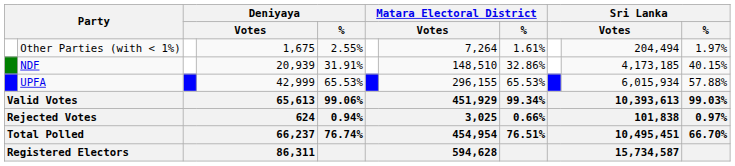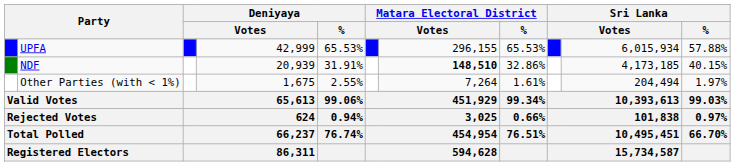rows swapped: UPFA <-> Other Parties (with < 1%)
NDF | column 7: normal -> bold
